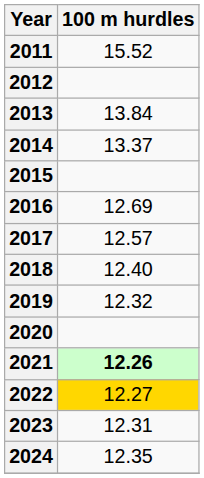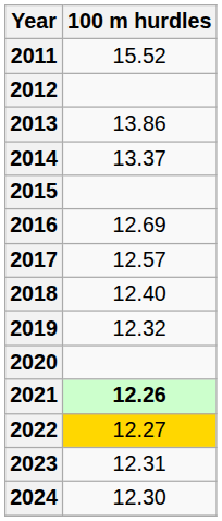2013 | 100 m hurdles: 13.84 -> 13.86
2024 | 100 m hurdles: 12.35 -> 12.30
